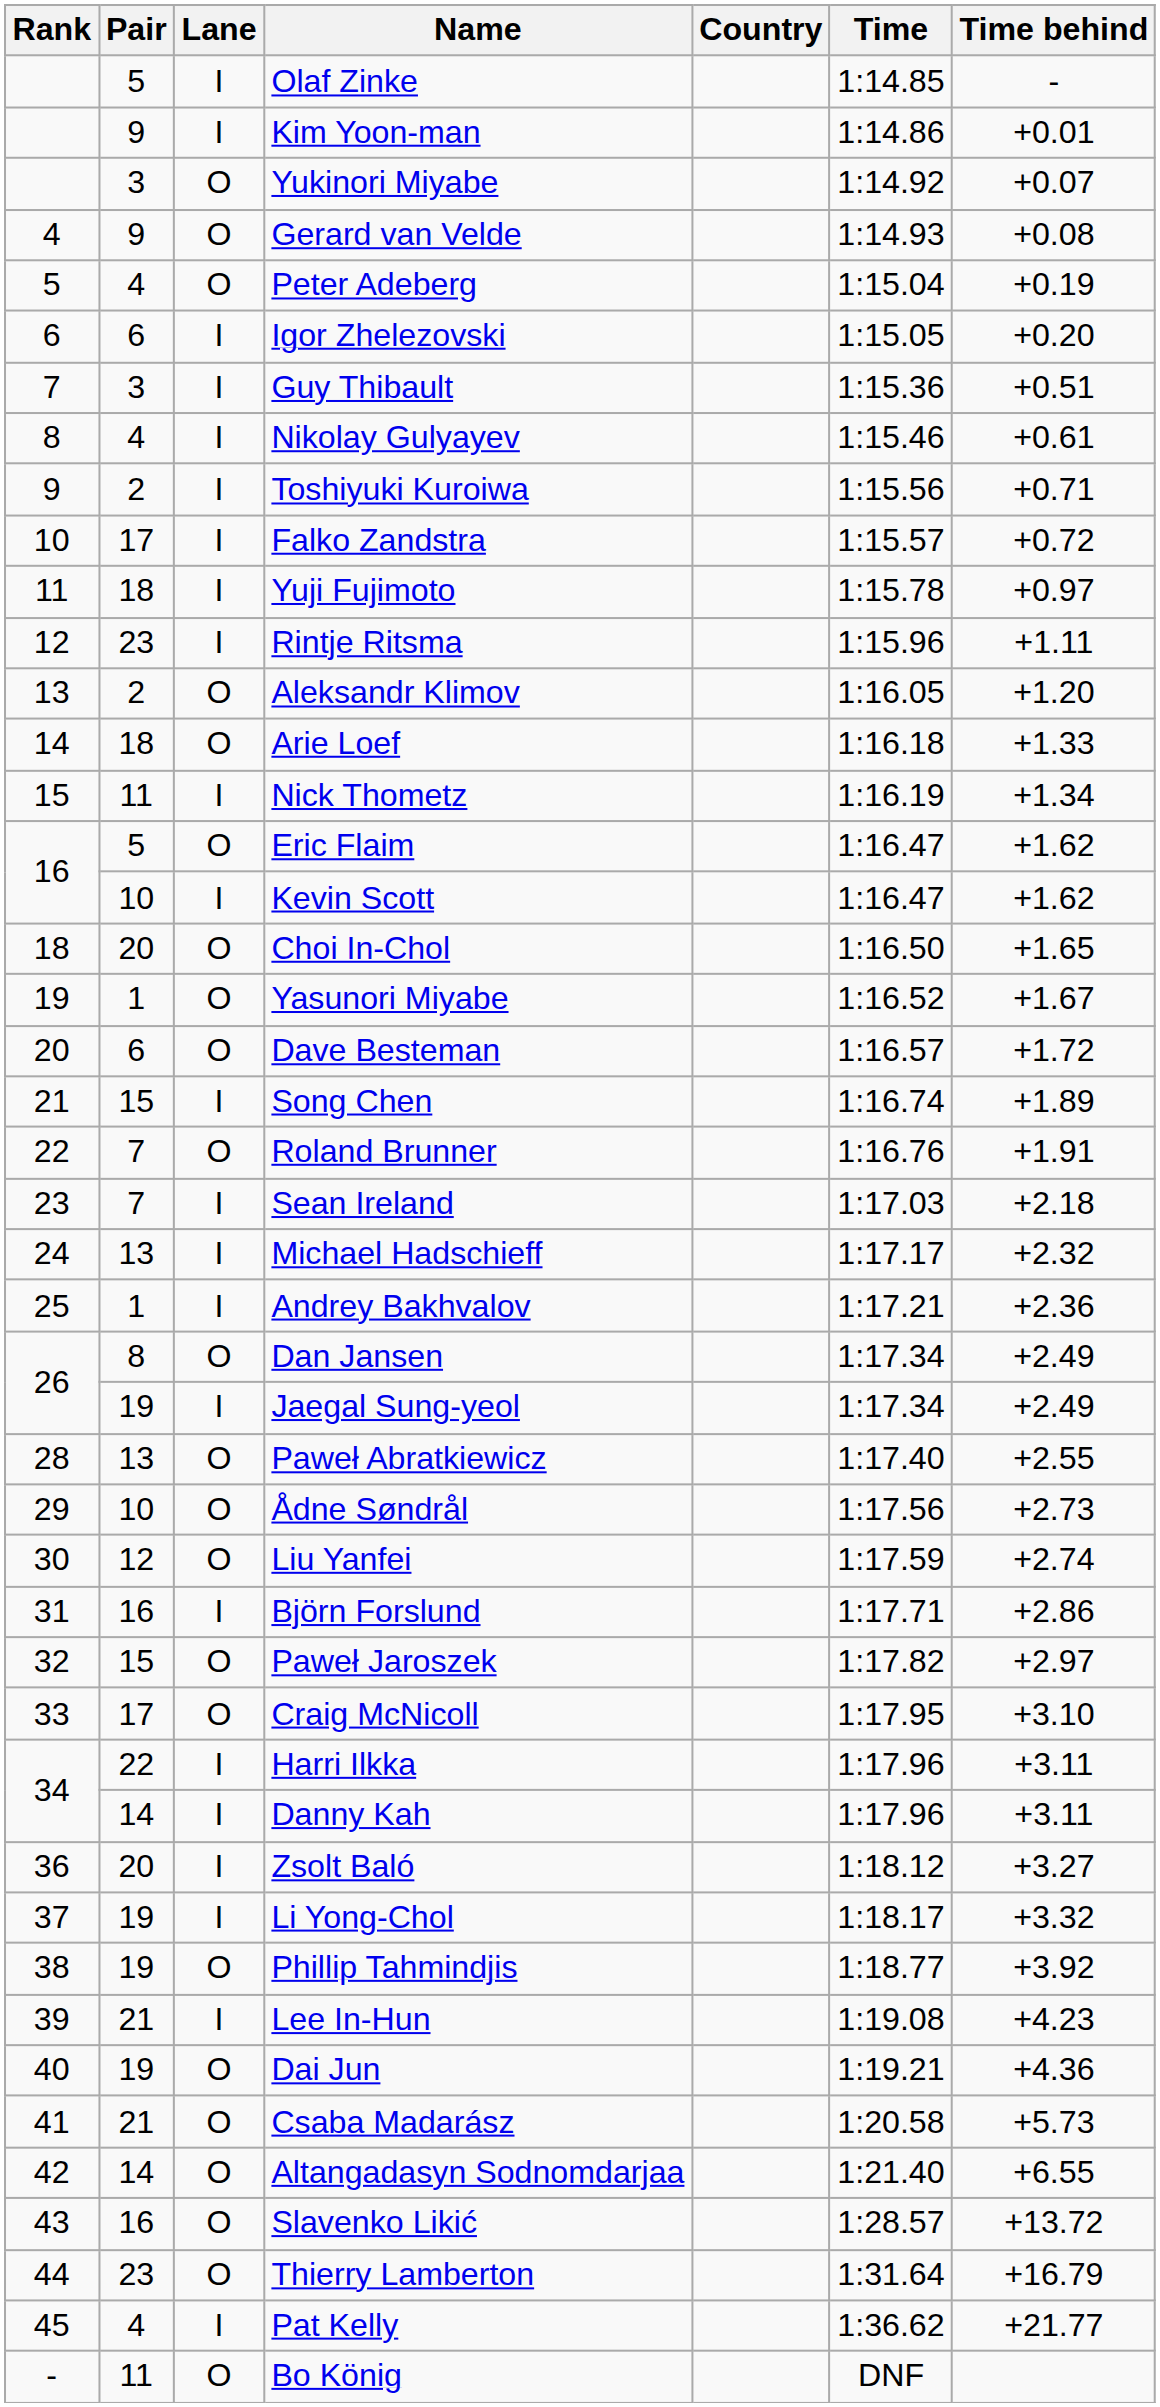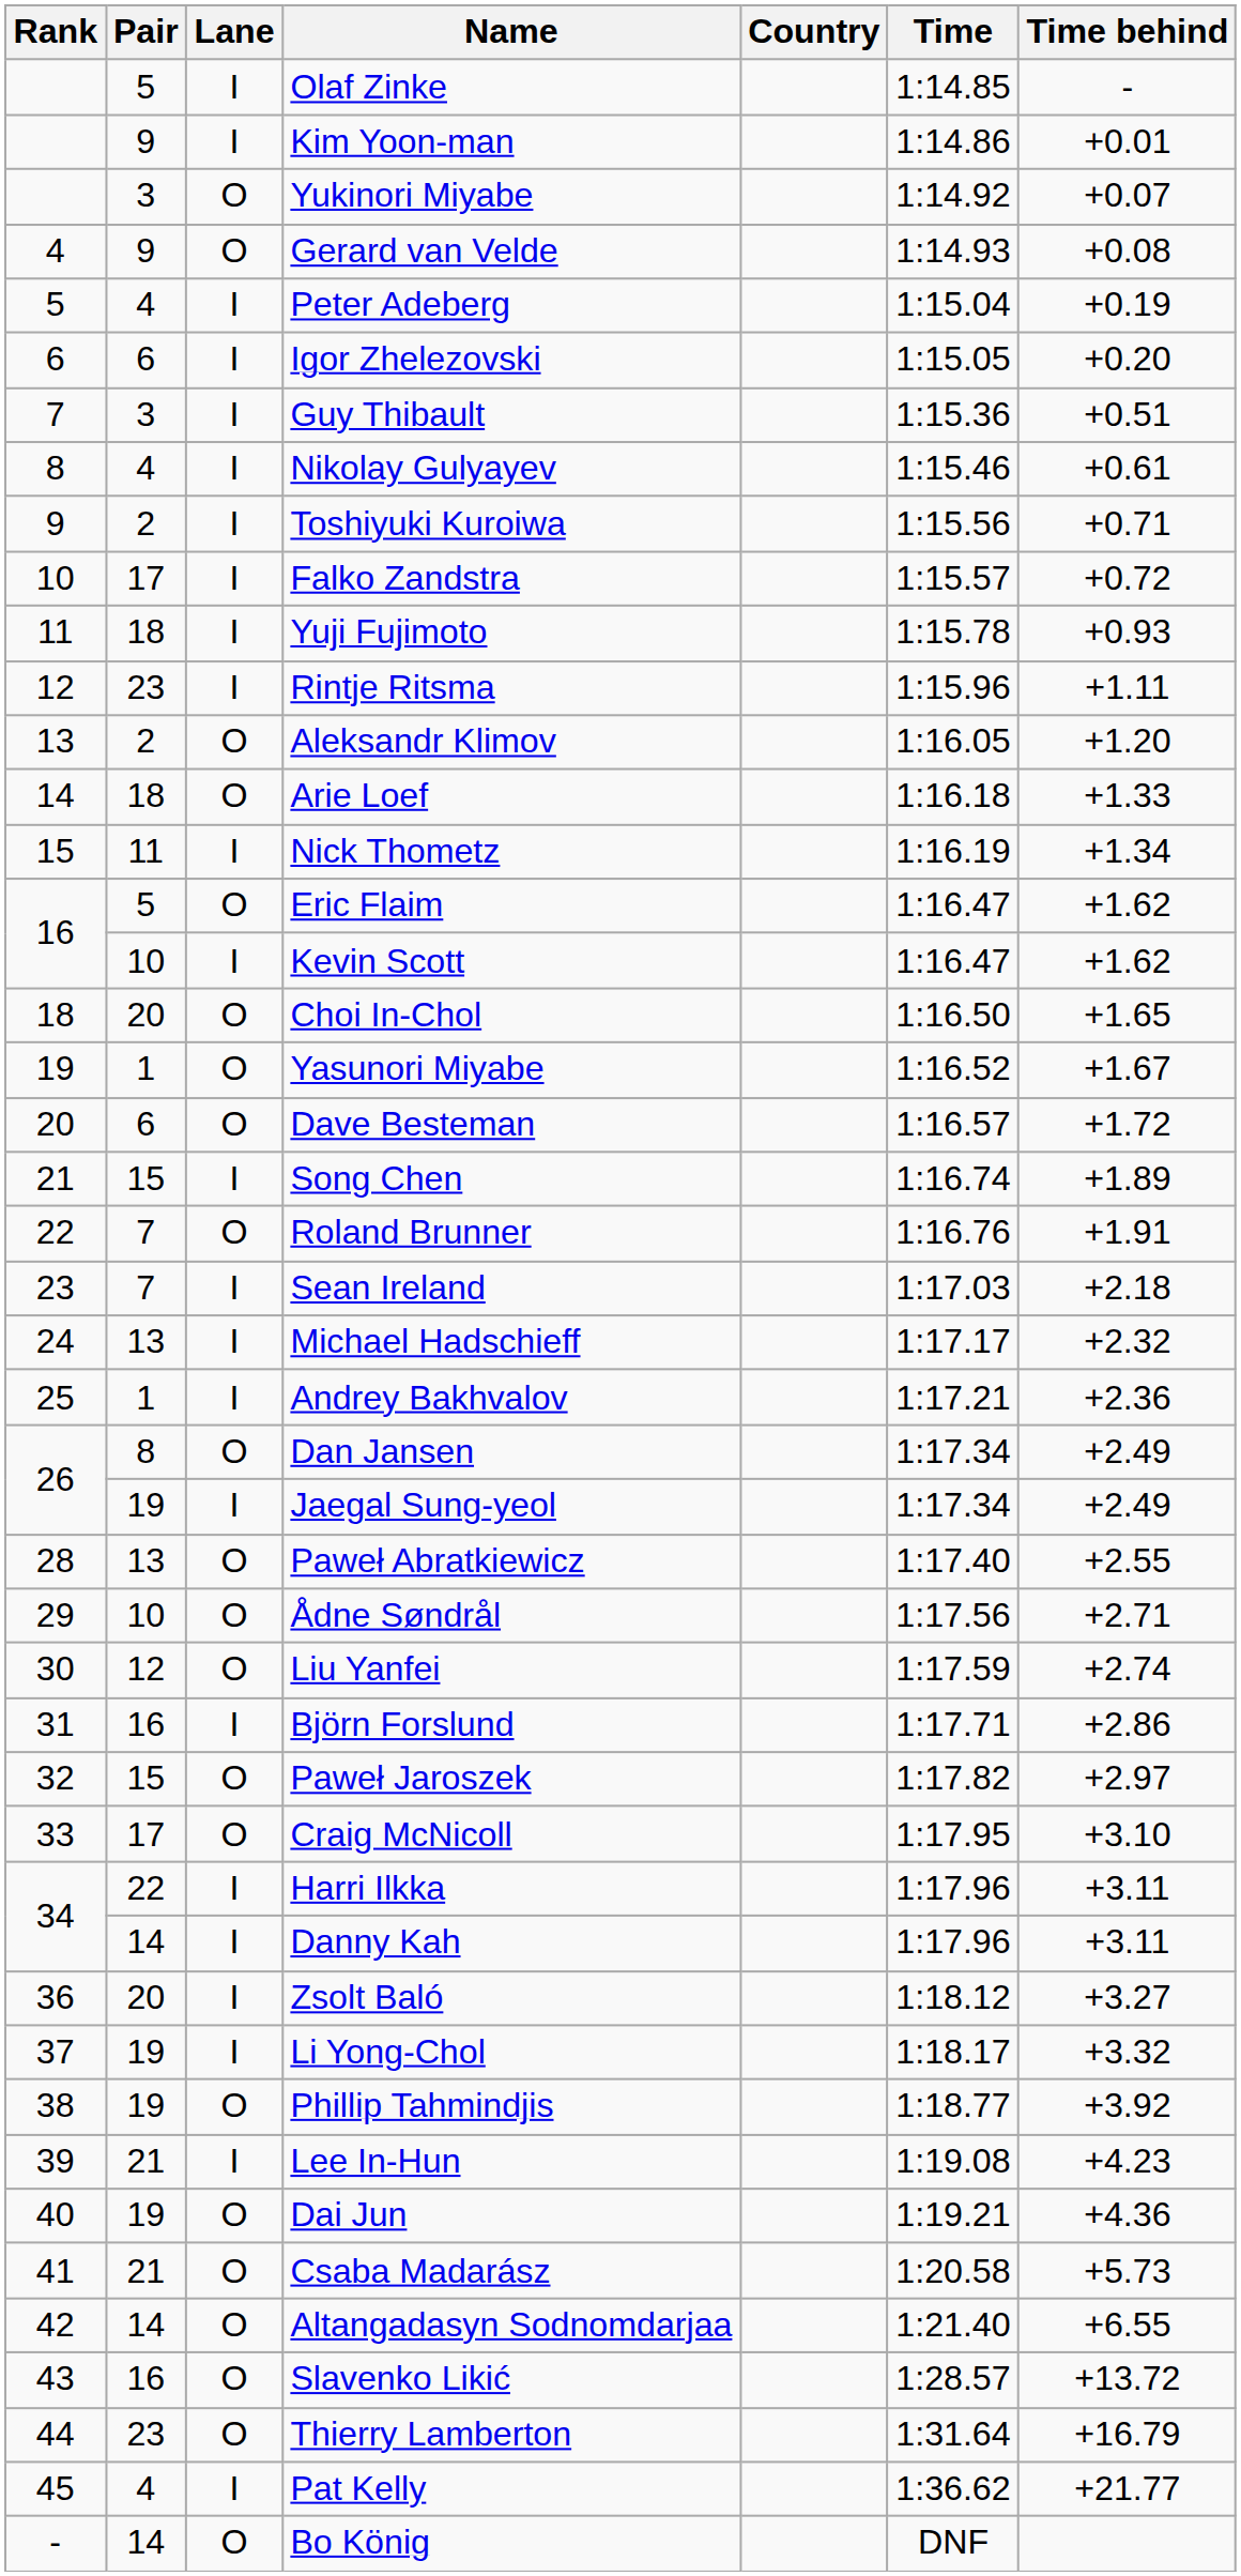Peter Adeberg | Lane: O -> I
Yuji Fujimoto | Time behind: +0.97 -> +0.93
Ådne Søndrål | Time behind: +2.73 -> +2.71
Bo König | Pair: 11 -> 14
